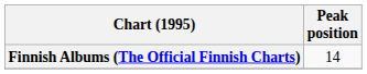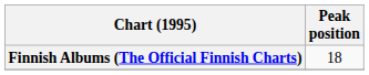Finnish Albums (The Official Finnish Charts) | Peak position: 14 -> 18
